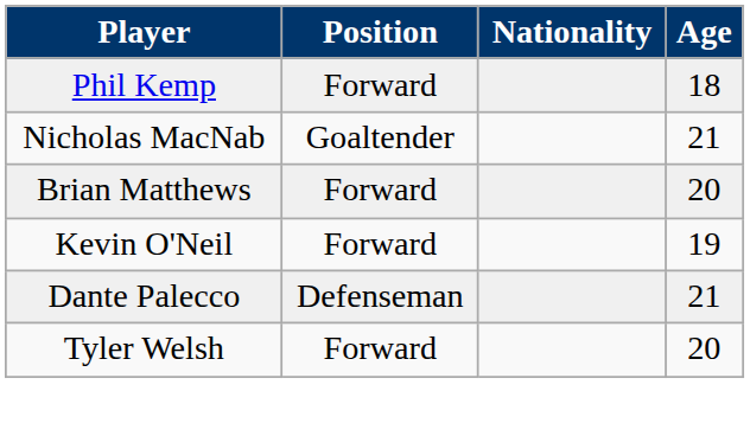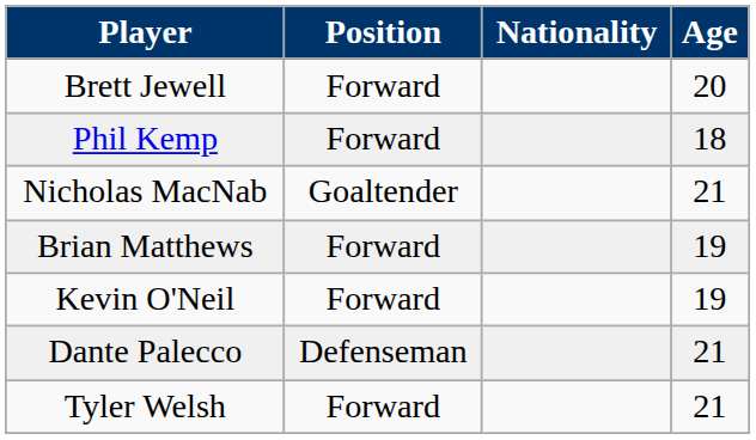+ row: Brett Jewell | Forward | 20
Brian Matthews | Age: 20 -> 19
Tyler Welsh | Age: 20 -> 21
